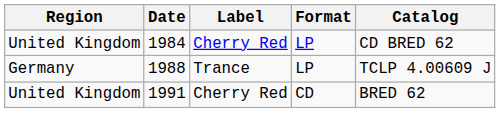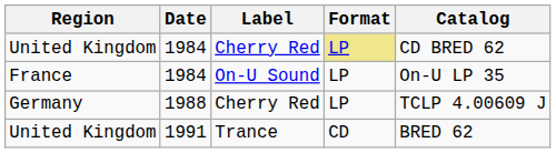United Kingdom / 1984 | Format: no background -> khaki background
+ row: France | 1984 | On-U Sound | LP | On-U LP 35
Germany | Label: Trance -> Cherry Red
United Kingdom / 1991 | Label: Cherry Red -> Trance
